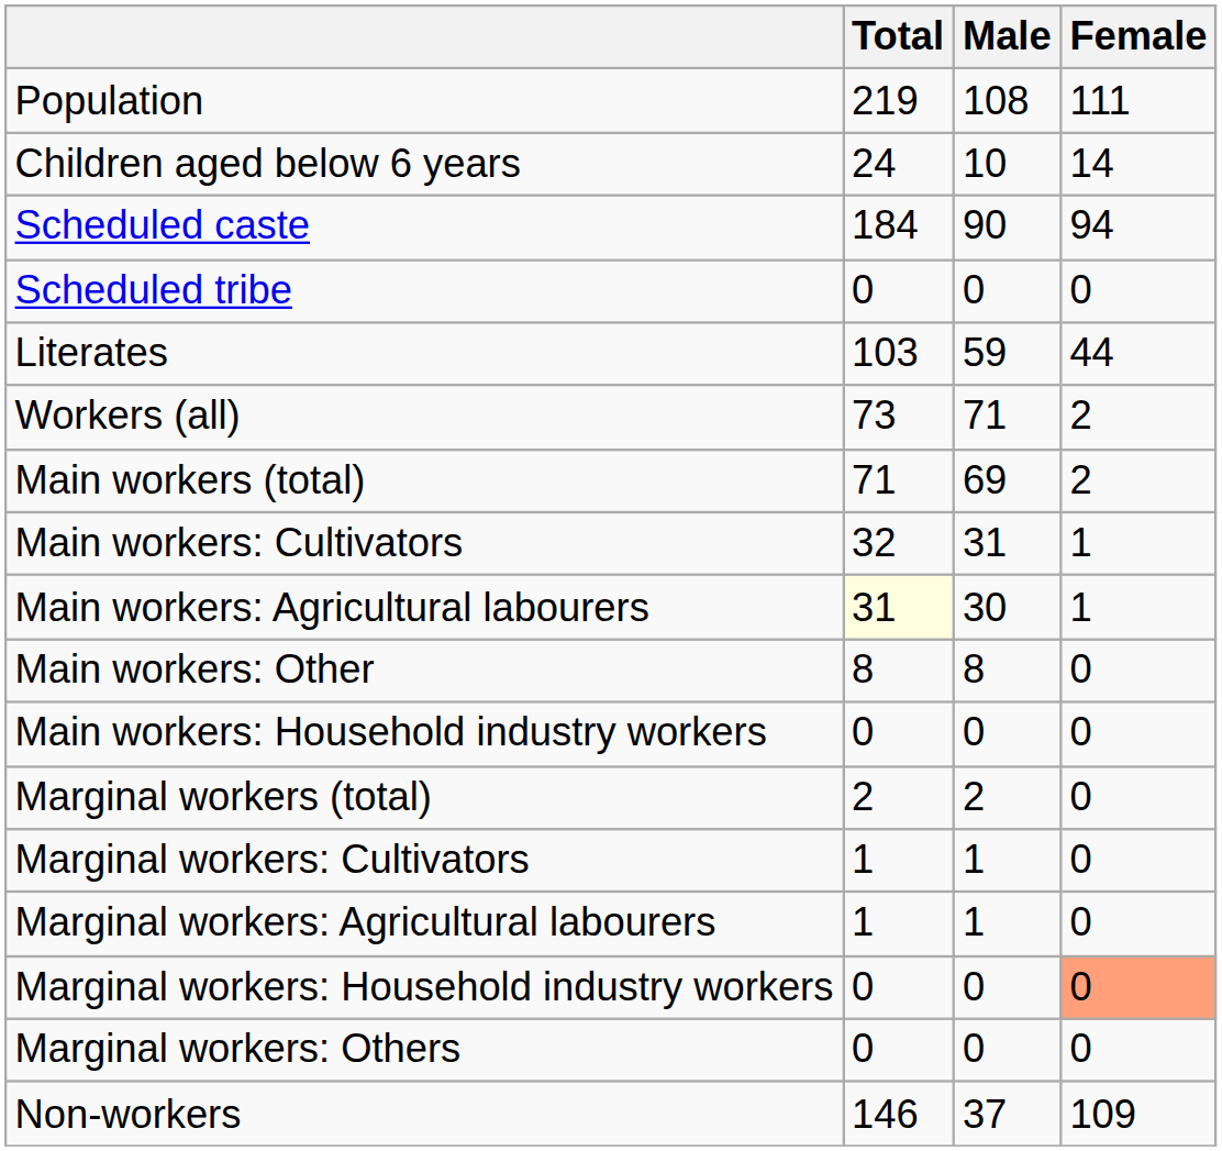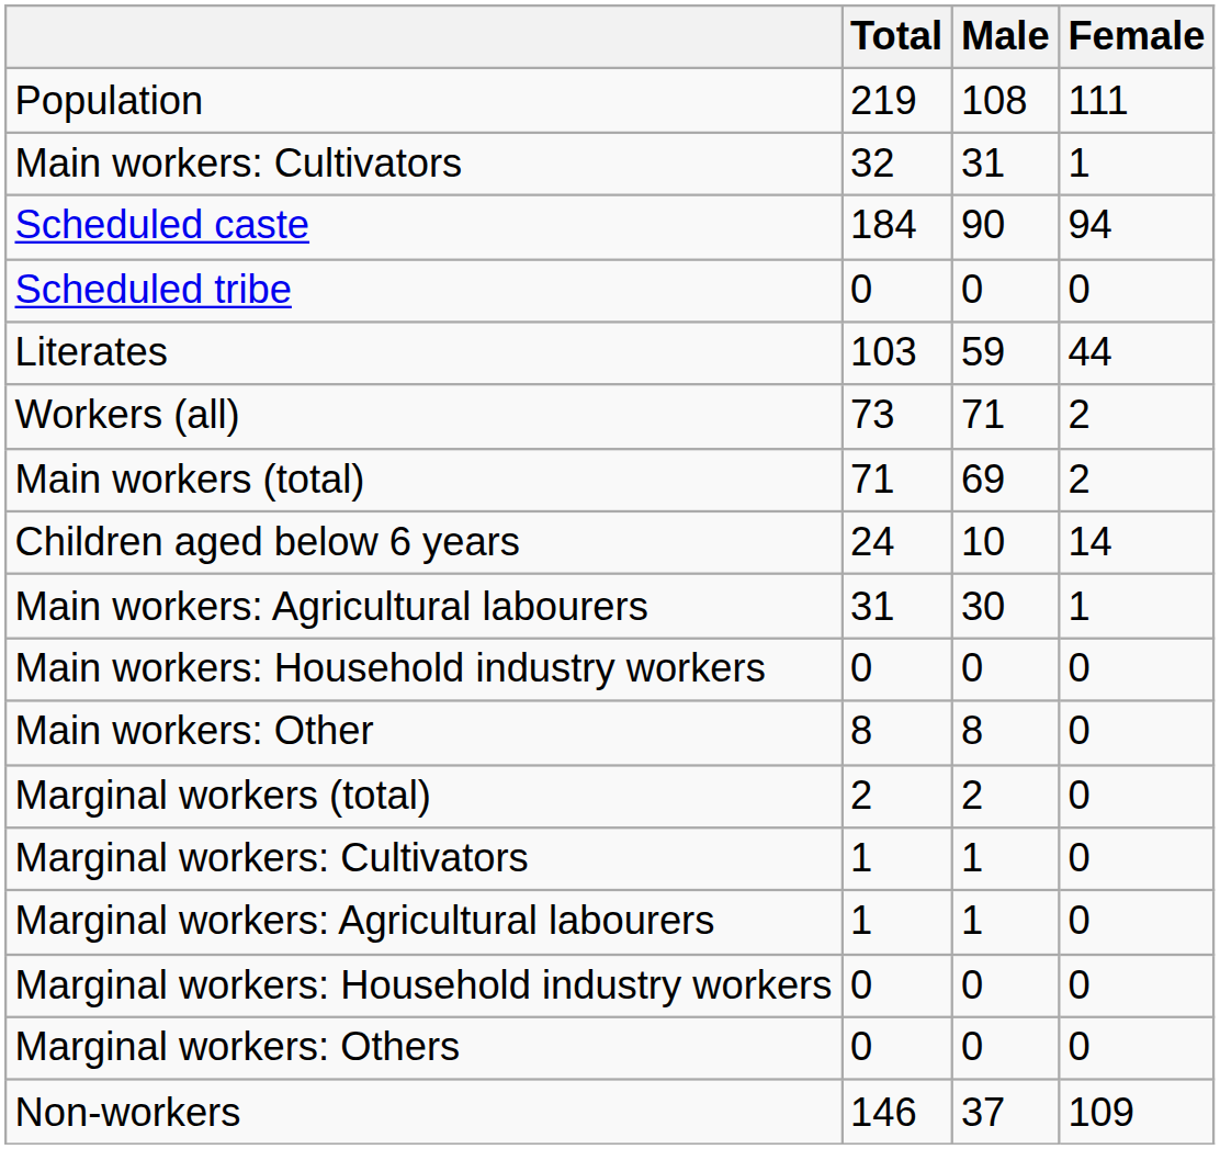rows swapped: Children aged below 6 years <-> Main workers: Cultivators
Main workers: Agricultural labourers | Total: lightyellow background -> no background
rows swapped: Main workers: Household industry workers <-> Main workers: Other
Marginal workers: Household industry workers | Female: lightsalmon background -> no background
